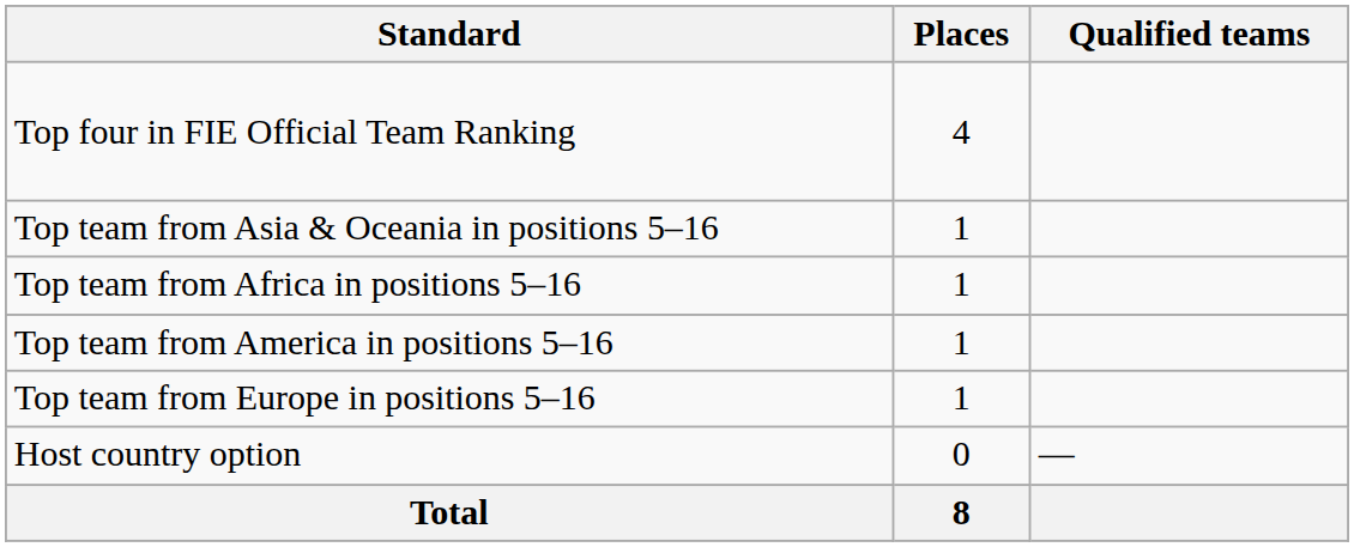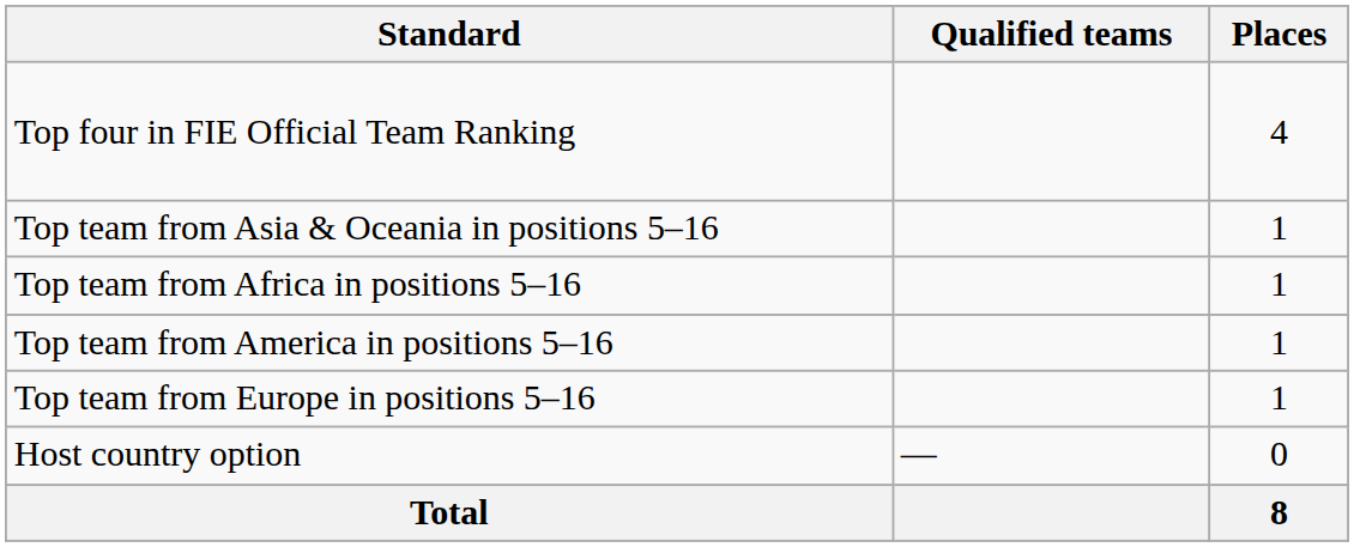columns swapped: Places <-> Qualified teams
